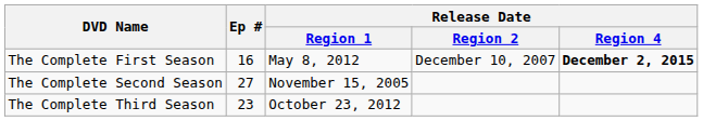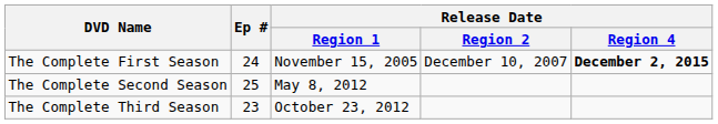The Complete First Season | Ep #: 16 -> 24
The Complete First Season | Release Date / Region 1: May 8, 2012 -> November 15, 2005
The Complete Second Season | Ep #: 27 -> 25
The Complete Second Season | Release Date / Region 1: November 15, 2005 -> May 8, 2012
